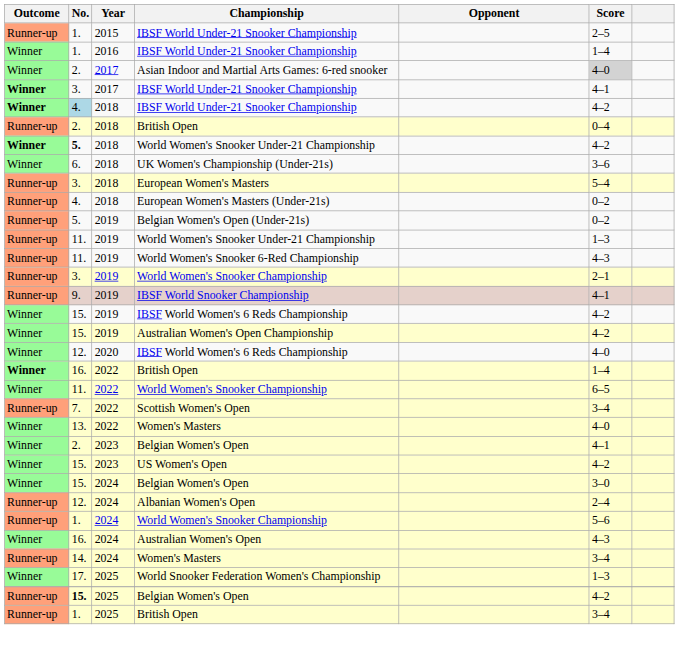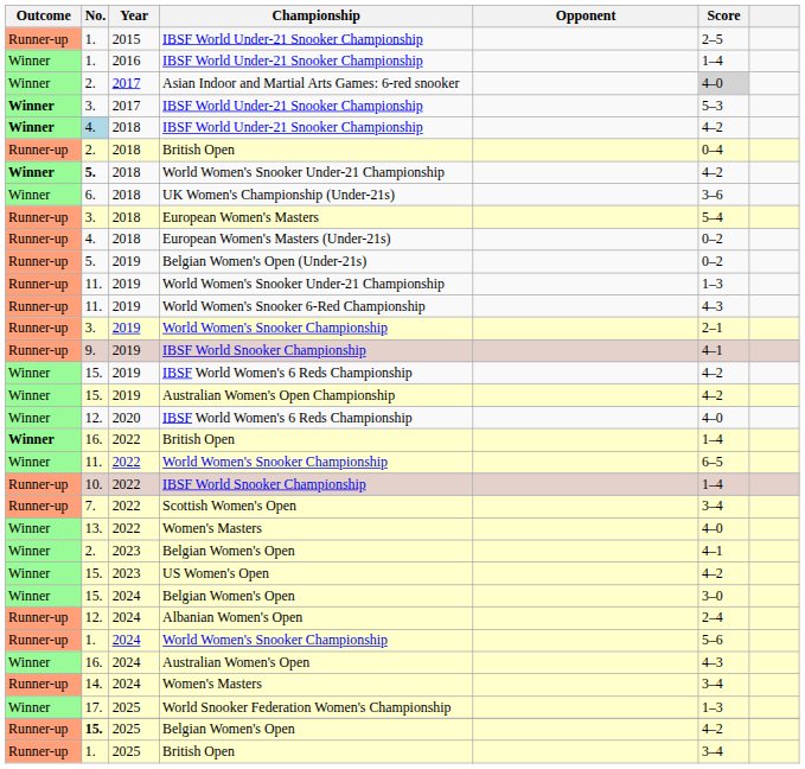2017 / IBSF World Under-21 Snooker Championship | Score: 4–1 -> 5–3
+ row: Runner-up | 10. | 2022 | IBSF World Snooker Championship | 1–4
